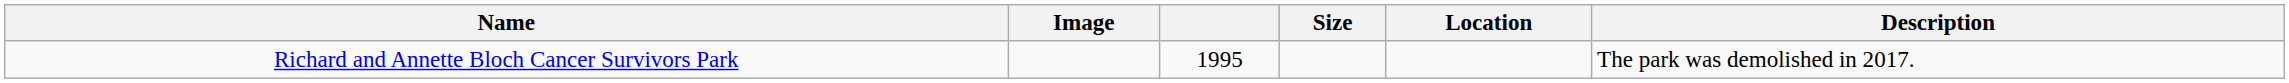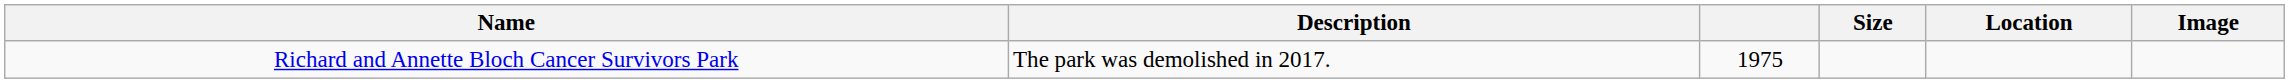columns swapped: Image <-> Description
Richard and Annette Bloch Cancer Survivors Park | column 3: 1995 -> 1975
